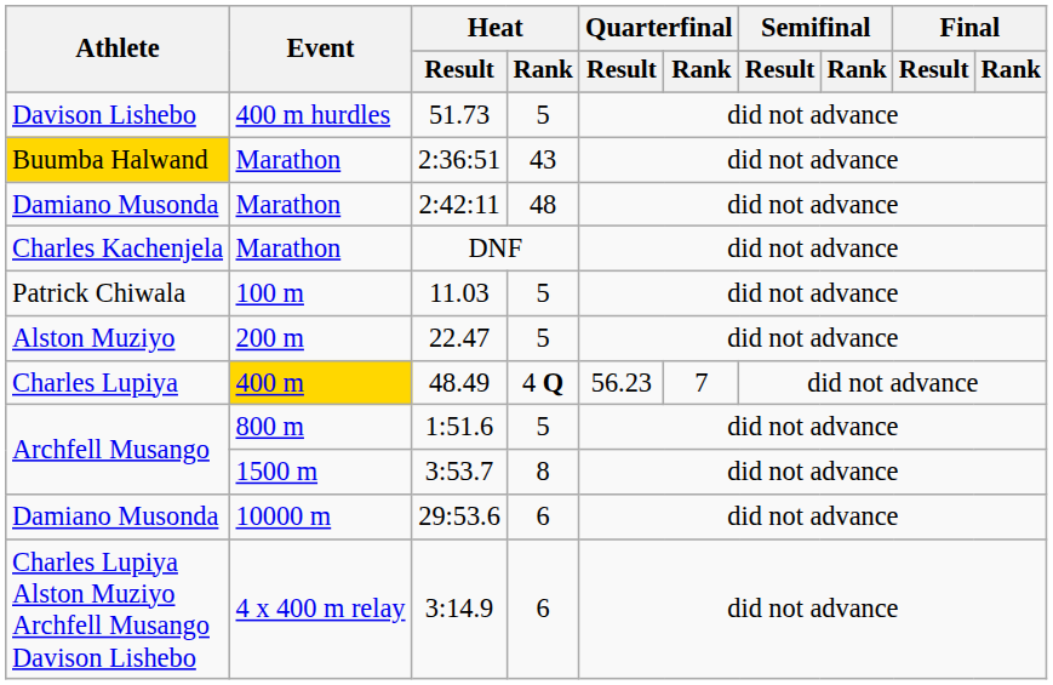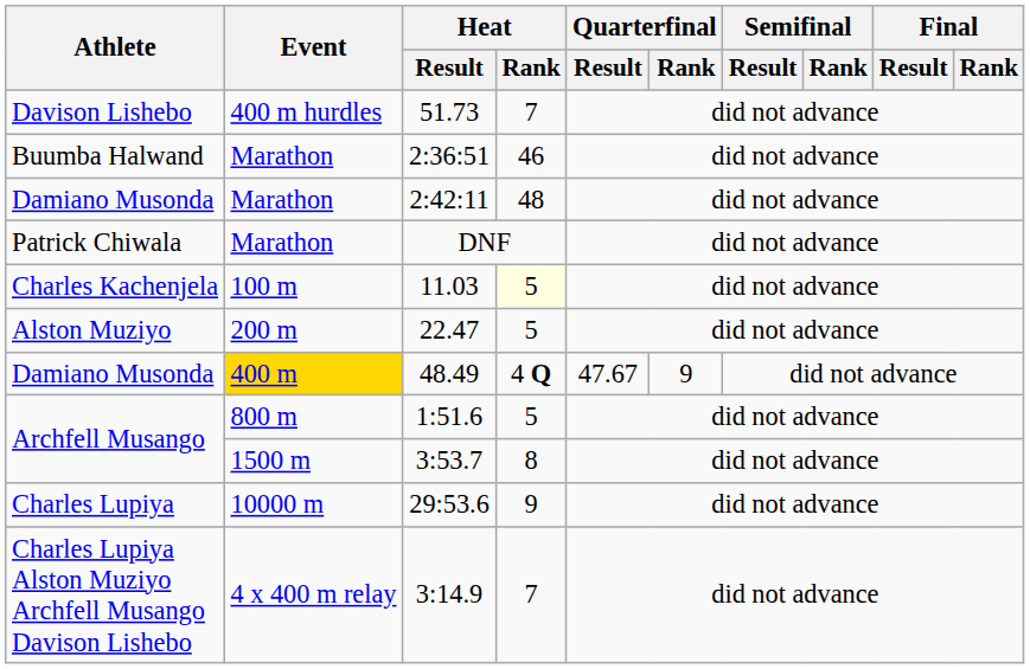51.73 | Heat / Rank: 5 -> 7
2:36:51 | Athlete: gold background -> no background
2:36:51 | Heat / Rank: 43 -> 46
DNF | Athlete: Charles Kachenjela -> Patrick Chiwala
11.03 | Athlete: Patrick Chiwala -> Charles Kachenjela
11.03 | Heat / Rank: no background -> lightyellow background
48.49 | Athlete: Charles Lupiya -> Damiano Musonda
48.49 | Quarterfinal / Result: 56.23 -> 47.67
48.49 | Quarterfinal / Rank: 7 -> 9
29:53.6 | Athlete: Damiano Musonda -> Charles Lupiya
29:53.6 | Heat / Rank: 6 -> 9
3:14.9 | Heat / Rank: 6 -> 7
